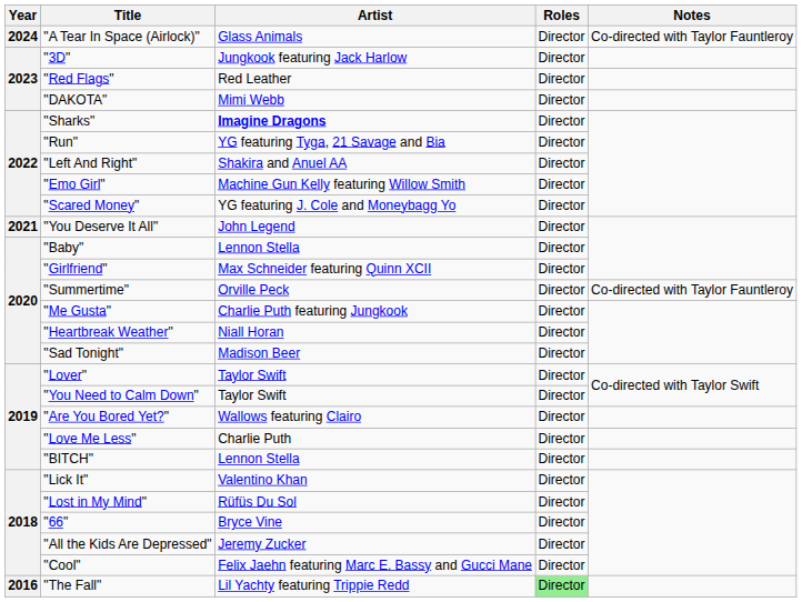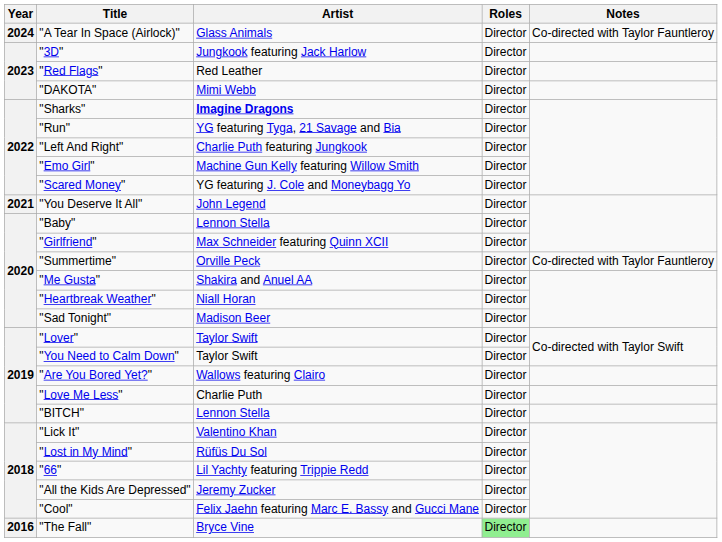"Left And Right" | Artist: Shakira and Anuel AA -> Charlie Puth featuring Jungkook
"Me Gusta" | Artist: Charlie Puth featuring Jungkook -> Shakira and Anuel AA
"66" | Artist: Bryce Vine -> Lil Yachty featuring Trippie Redd
"The Fall" | Artist: Lil Yachty featuring Trippie Redd -> Bryce Vine
